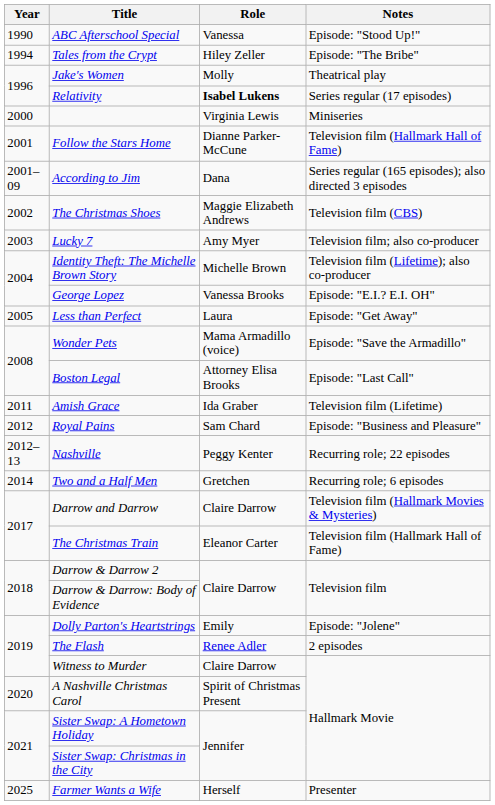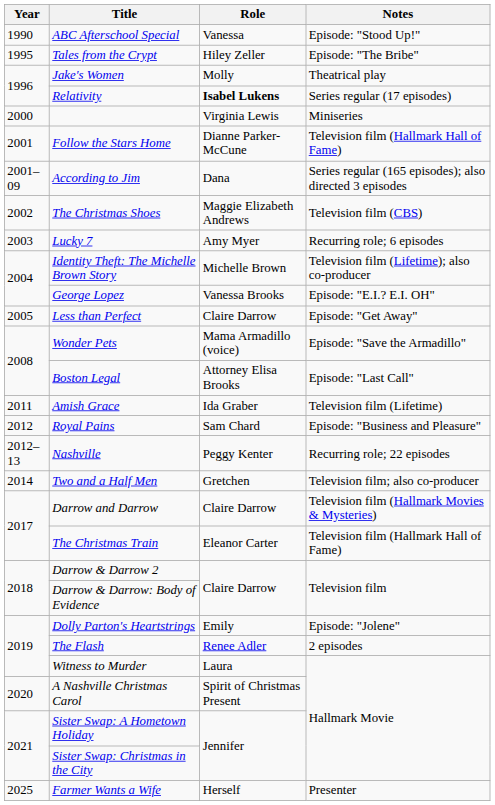Tales from the Crypt | Year: 1994 -> 1995
Lucky 7 | Notes: Television film; also co-producer -> Recurring role; 6 episodes
Less than Perfect | Role: Laura -> Claire Darrow
Two and a Half Men | Notes: Recurring role; 6 episodes -> Television film; also co-producer
Witness to Murder | Role: Claire Darrow -> Laura
